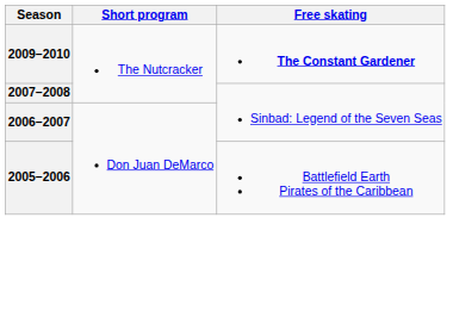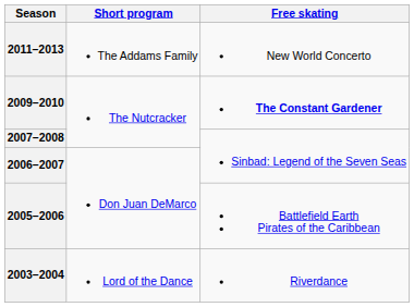+ row: 2011–2013 | The Addams Family | New World Concerto
+ row: 2003–2004 | Lord of the Dance | Riverdance
